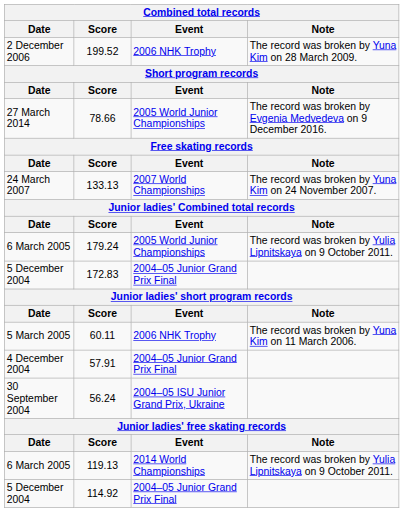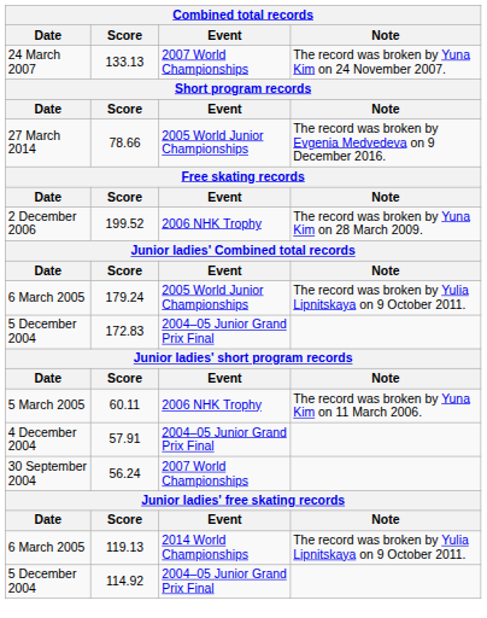rows swapped: 199.52 <-> 133.13
56.24 | Event: 2004–05 ISU Junior Grand Prix, Ukraine -> 2007 World Championships
